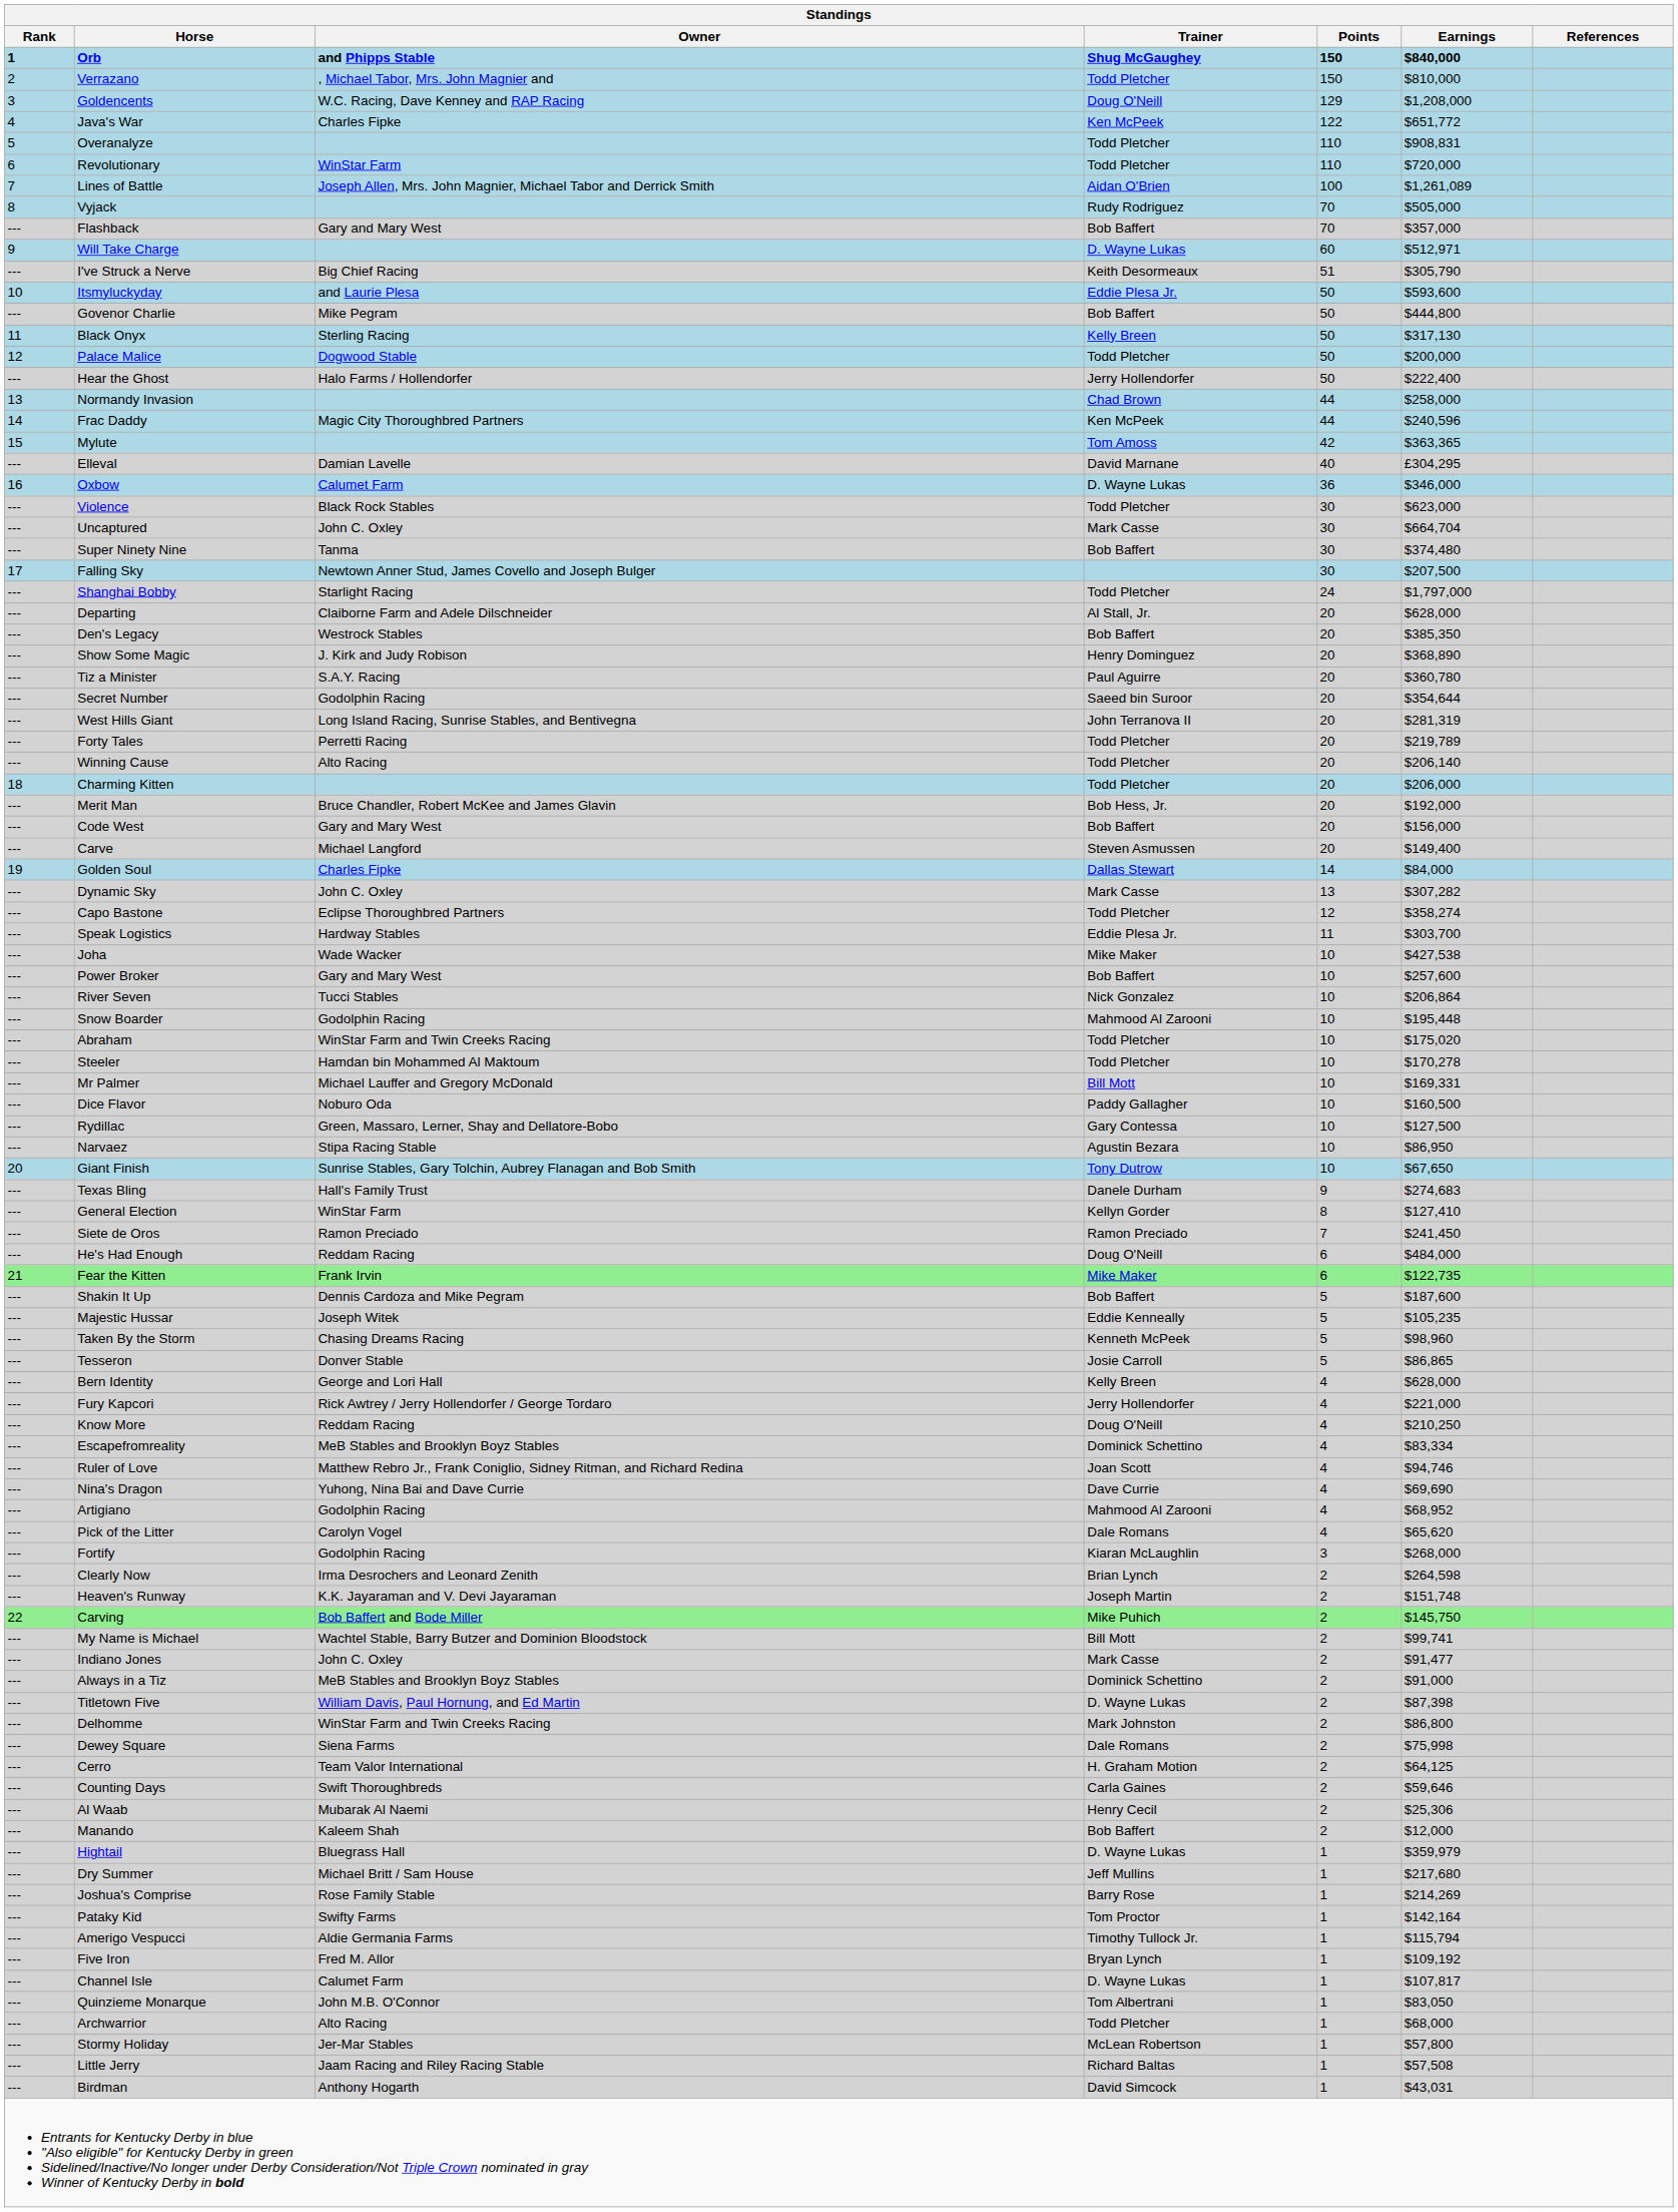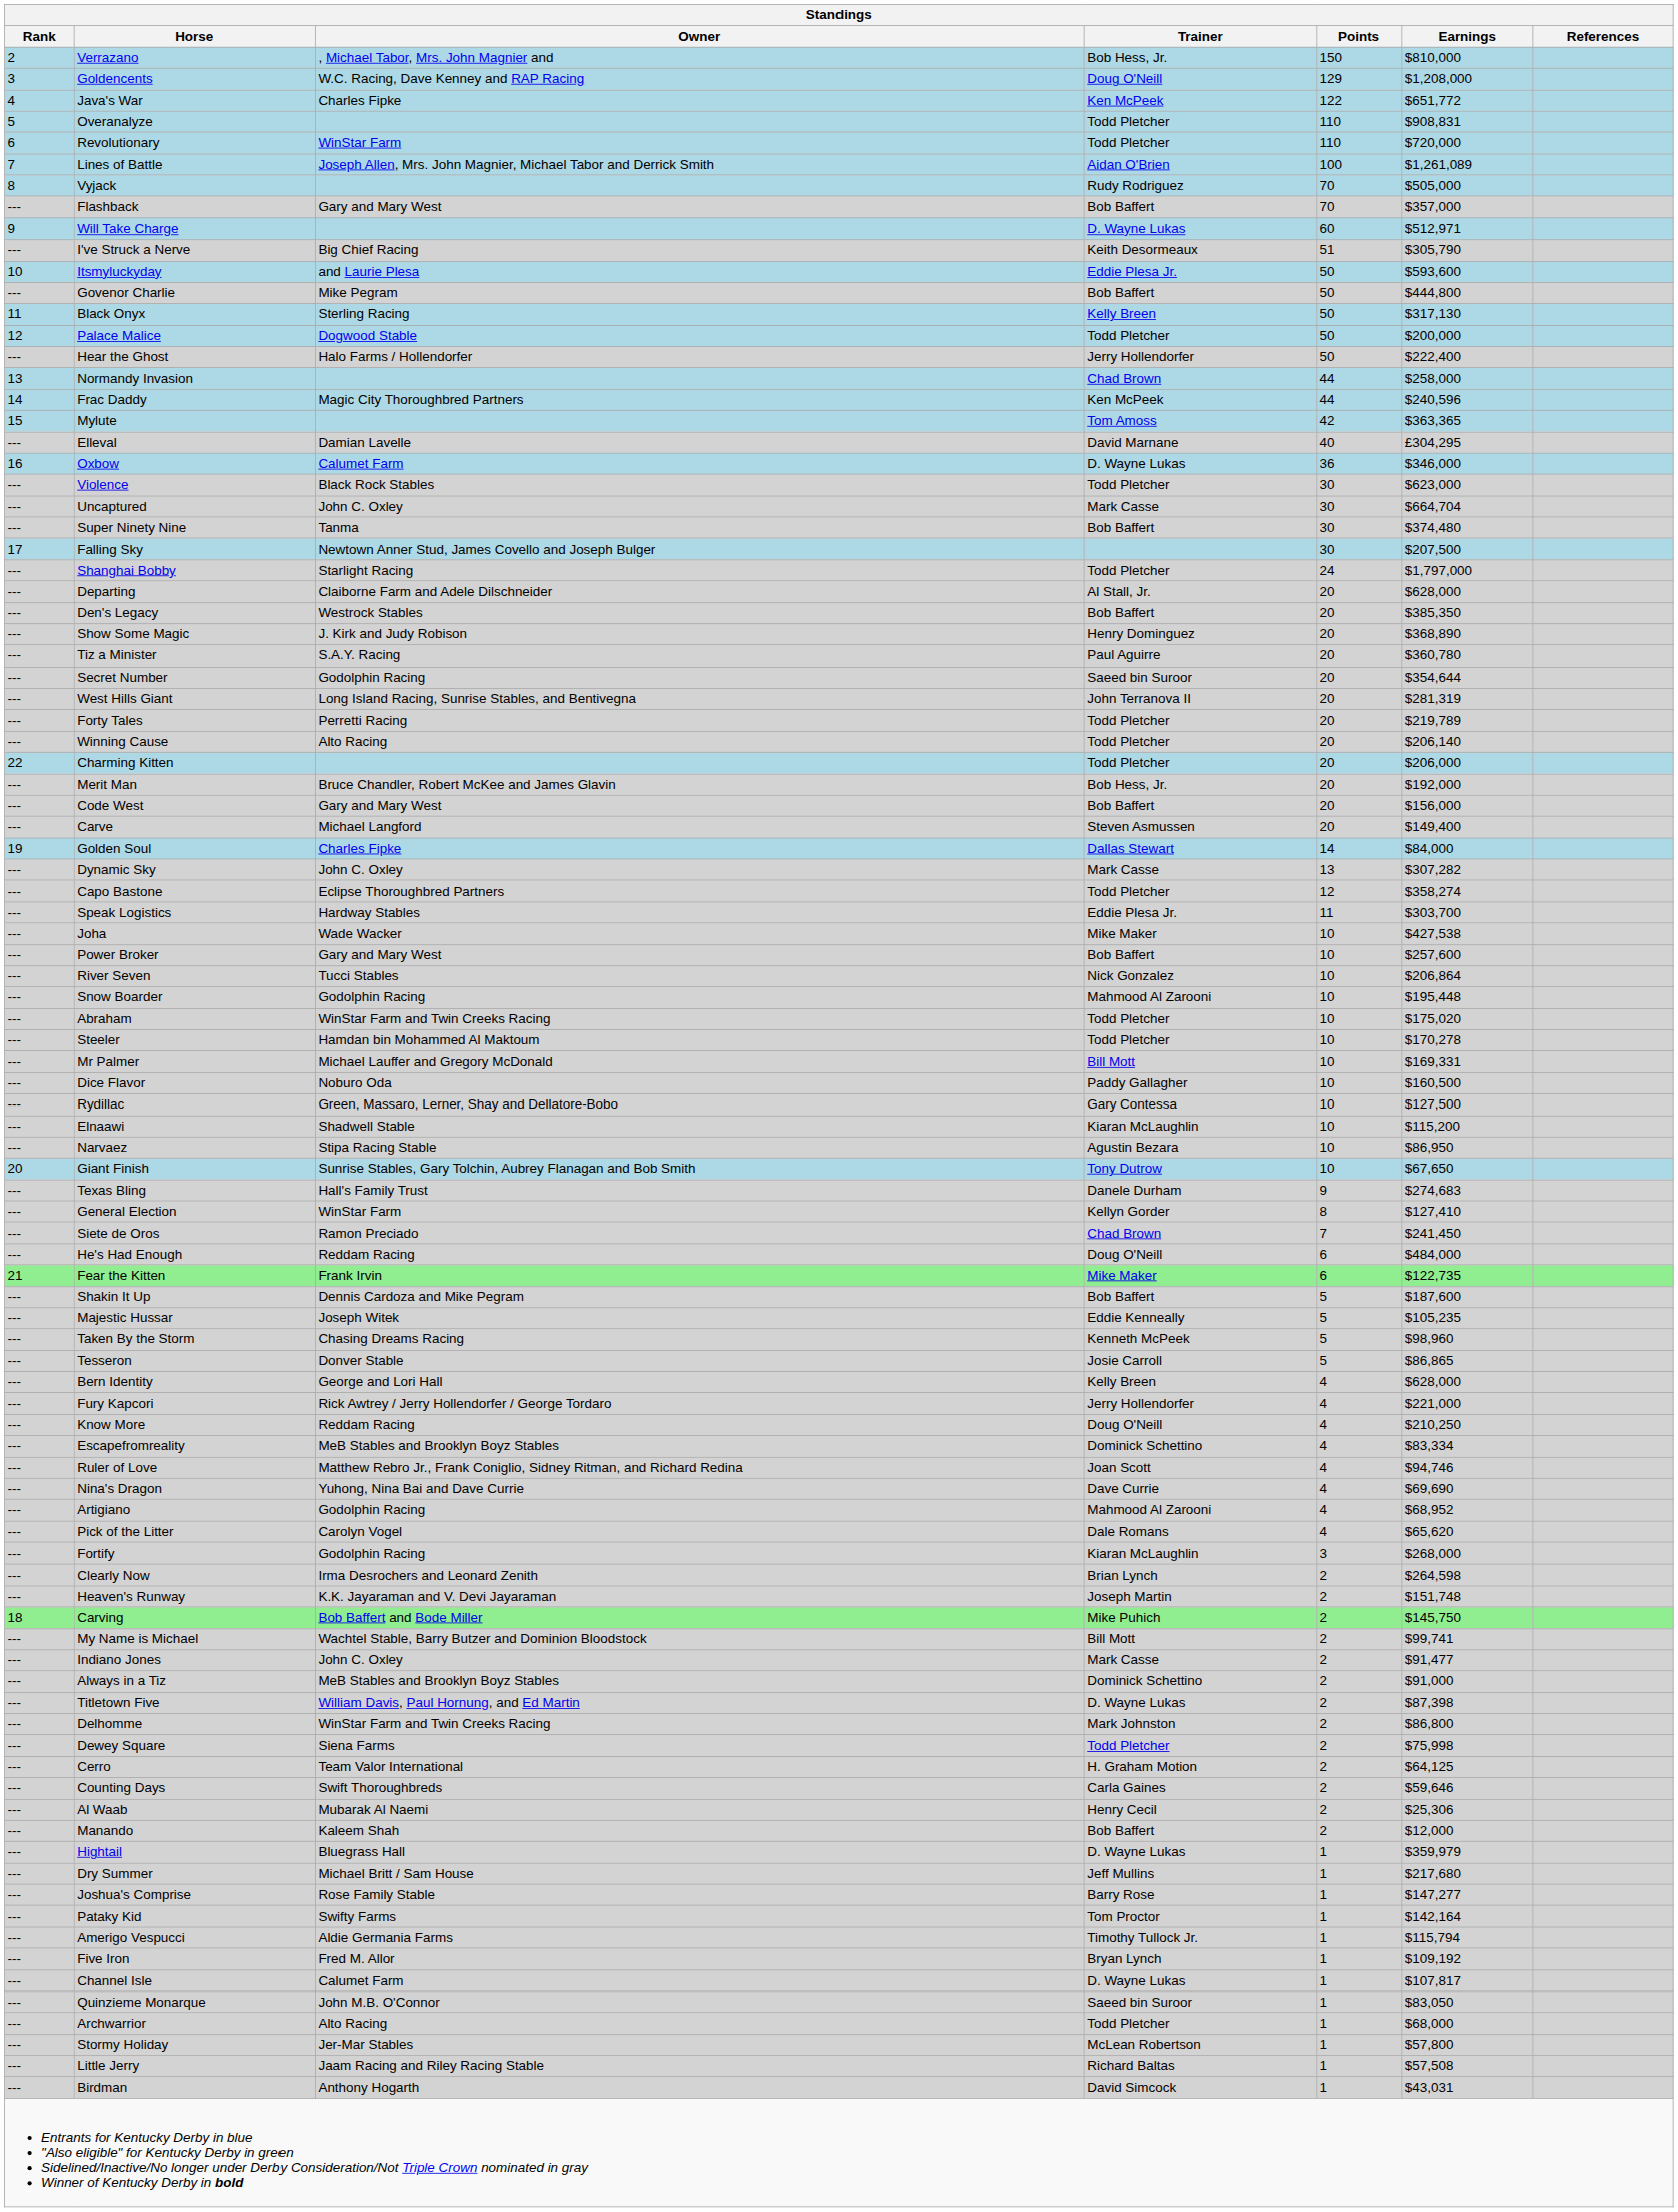- row: 1 | Orb | and Phipps Stable | Shug McGaughey | 150 | $840,000
Verrazano | Trainer: Todd Pletcher -> Bob Hess, Jr.
Charming Kitten | Rank: 18 -> 22
+ row: --- | Elnaawi | Shadwell Stable | Kiaran McLaughlin | 10 | $115,200
Siete de Oros | Trainer: Ramon Preciado -> Chad Brown
Carving | Rank: 22 -> 18
Dewey Square | Trainer: Dale Romans -> Todd Pletcher
Joshua's Comprise | Earnings: $214,269 -> $147,277
Quinzieme Monarque | Trainer: Tom Albertrani -> Saeed bin Suroor
